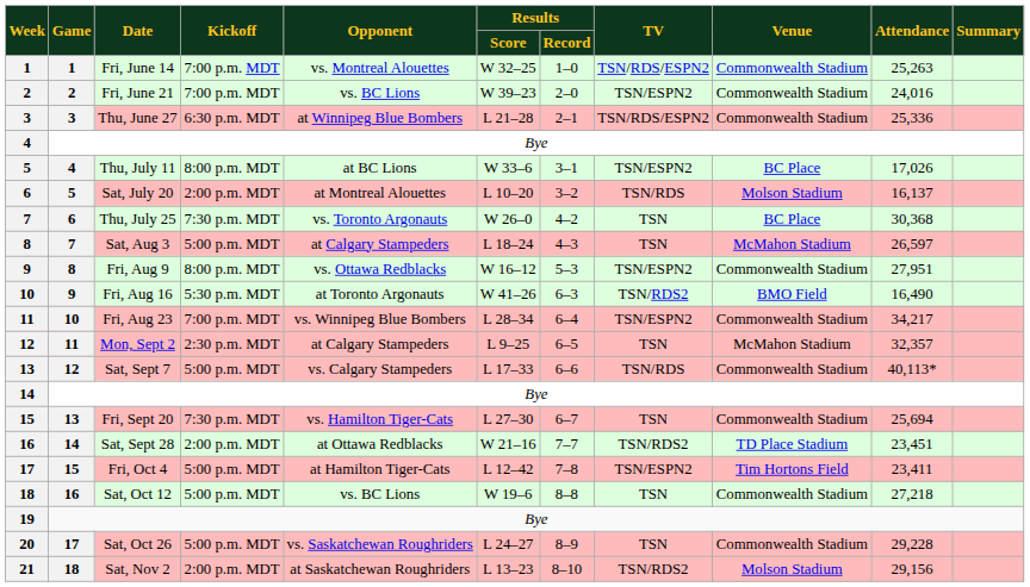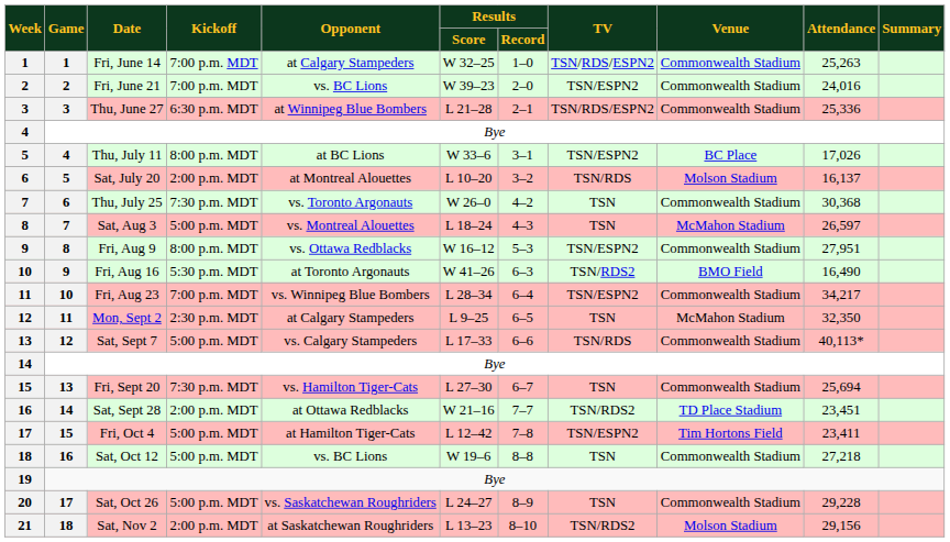Fri, June 14 | Opponent: vs. Montreal Alouettes -> at Calgary Stampeders
Thu, July 25 | Venue: BC Place -> Commonwealth Stadium
Sat, Aug 3 | Opponent: at Calgary Stampeders -> vs. Montreal Alouettes
Mon, Sept 2 | Attendance: 32,357 -> 32,350
